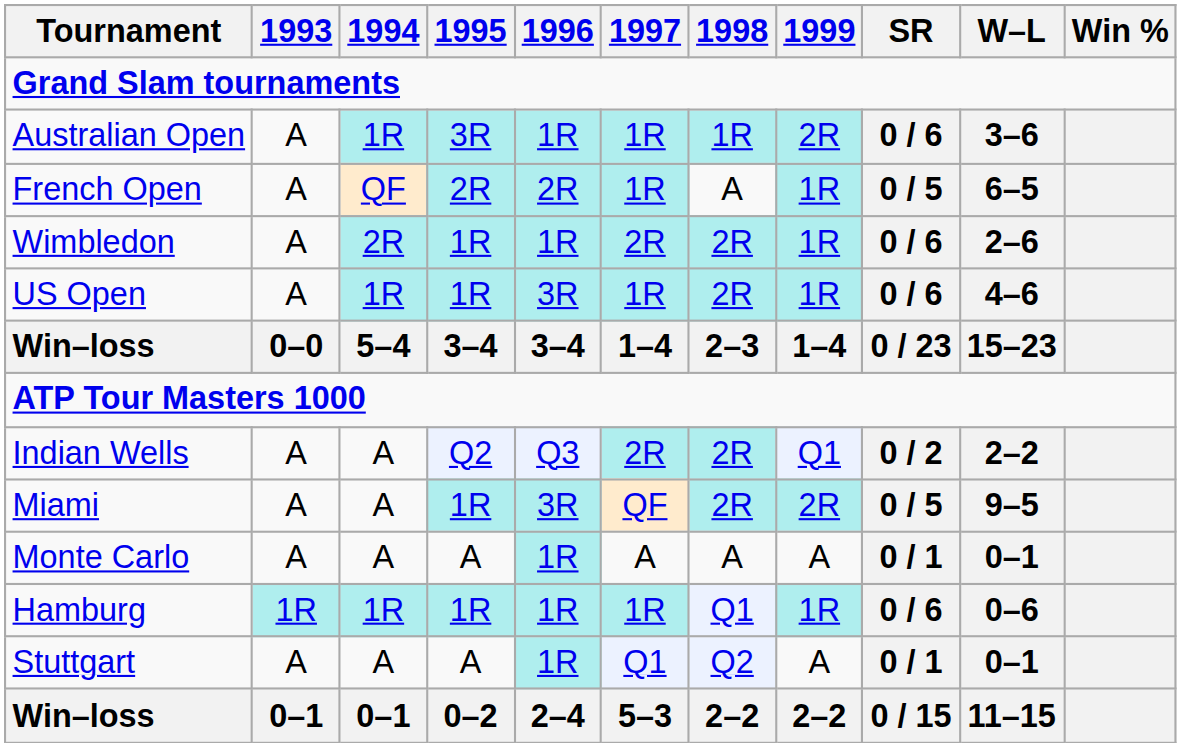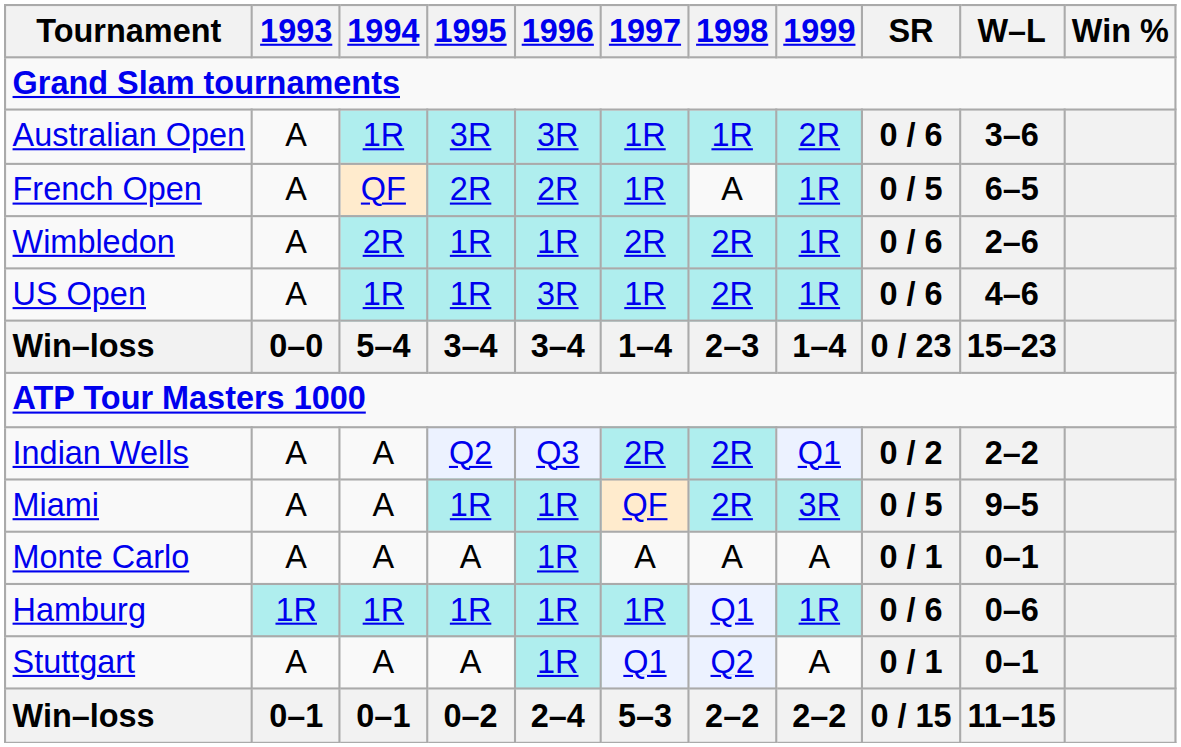Australian Open | 1996: 1R -> 3R
Miami | 1996: 3R -> 1R
Miami | 1999: 2R -> 3R
